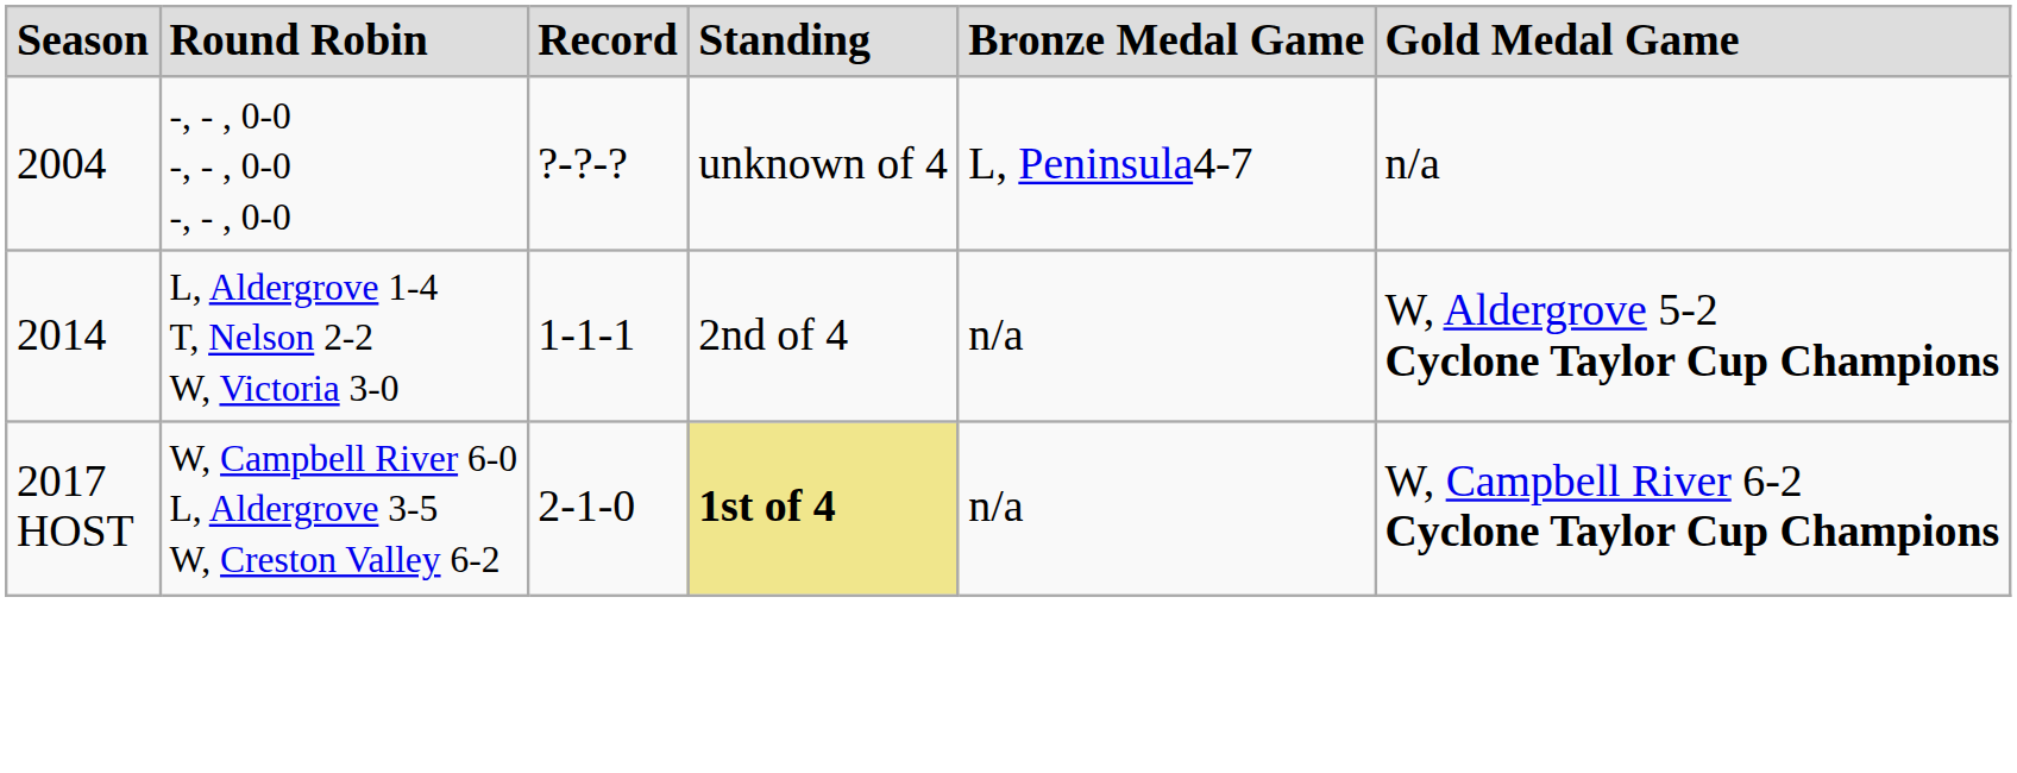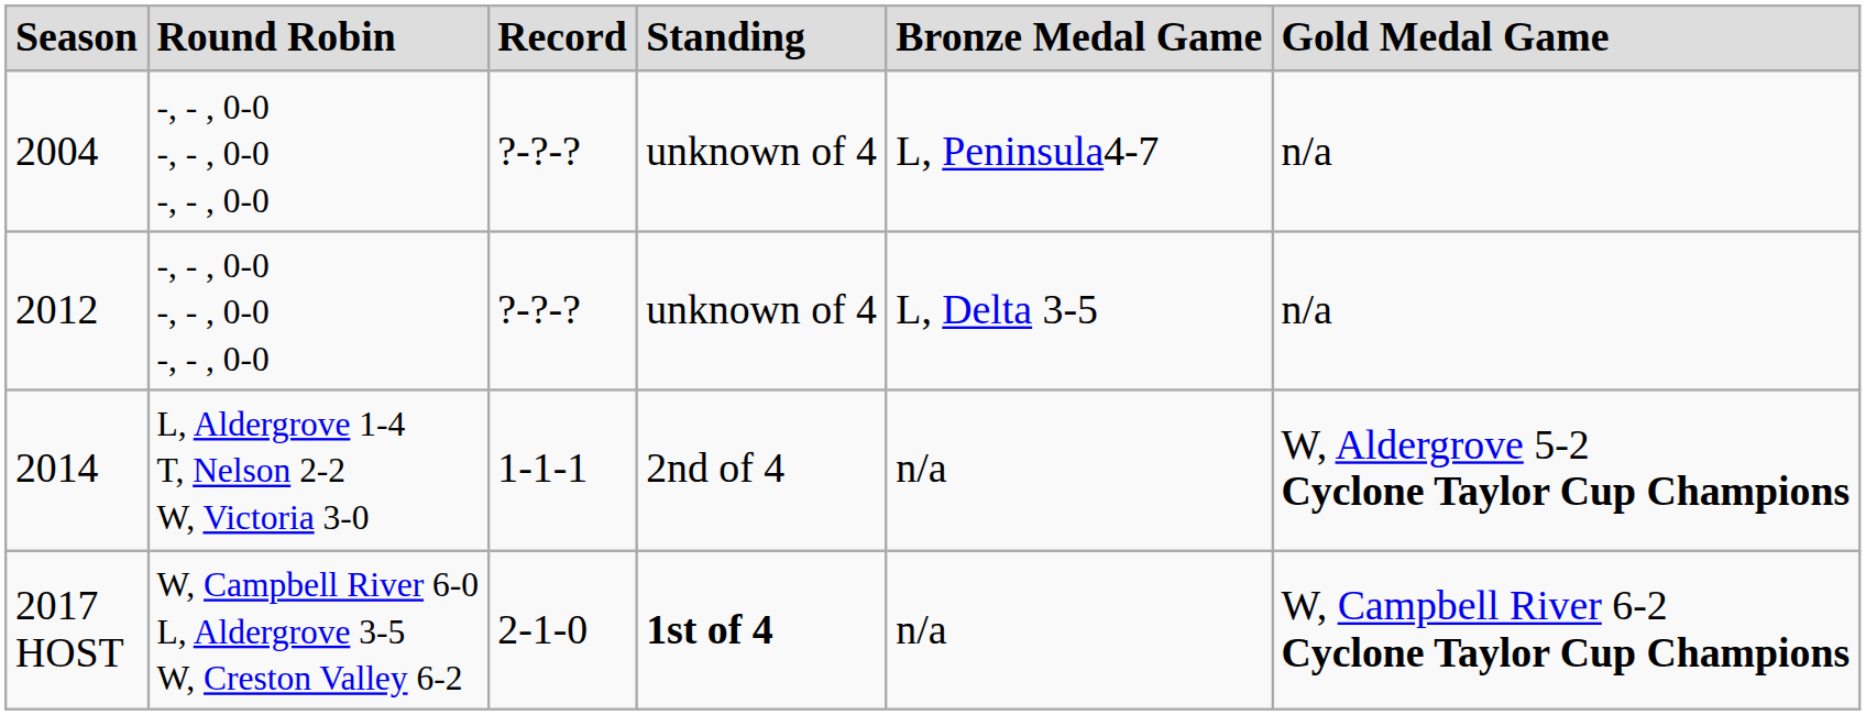+ row: 2012 | -, - , 0-0 -, - , 0-0 -, - , 0-0 | ?-?-? | unknown of 4 | L, Delta 3-5 | n/a
2017 HOST | column 4: khaki background -> no background
